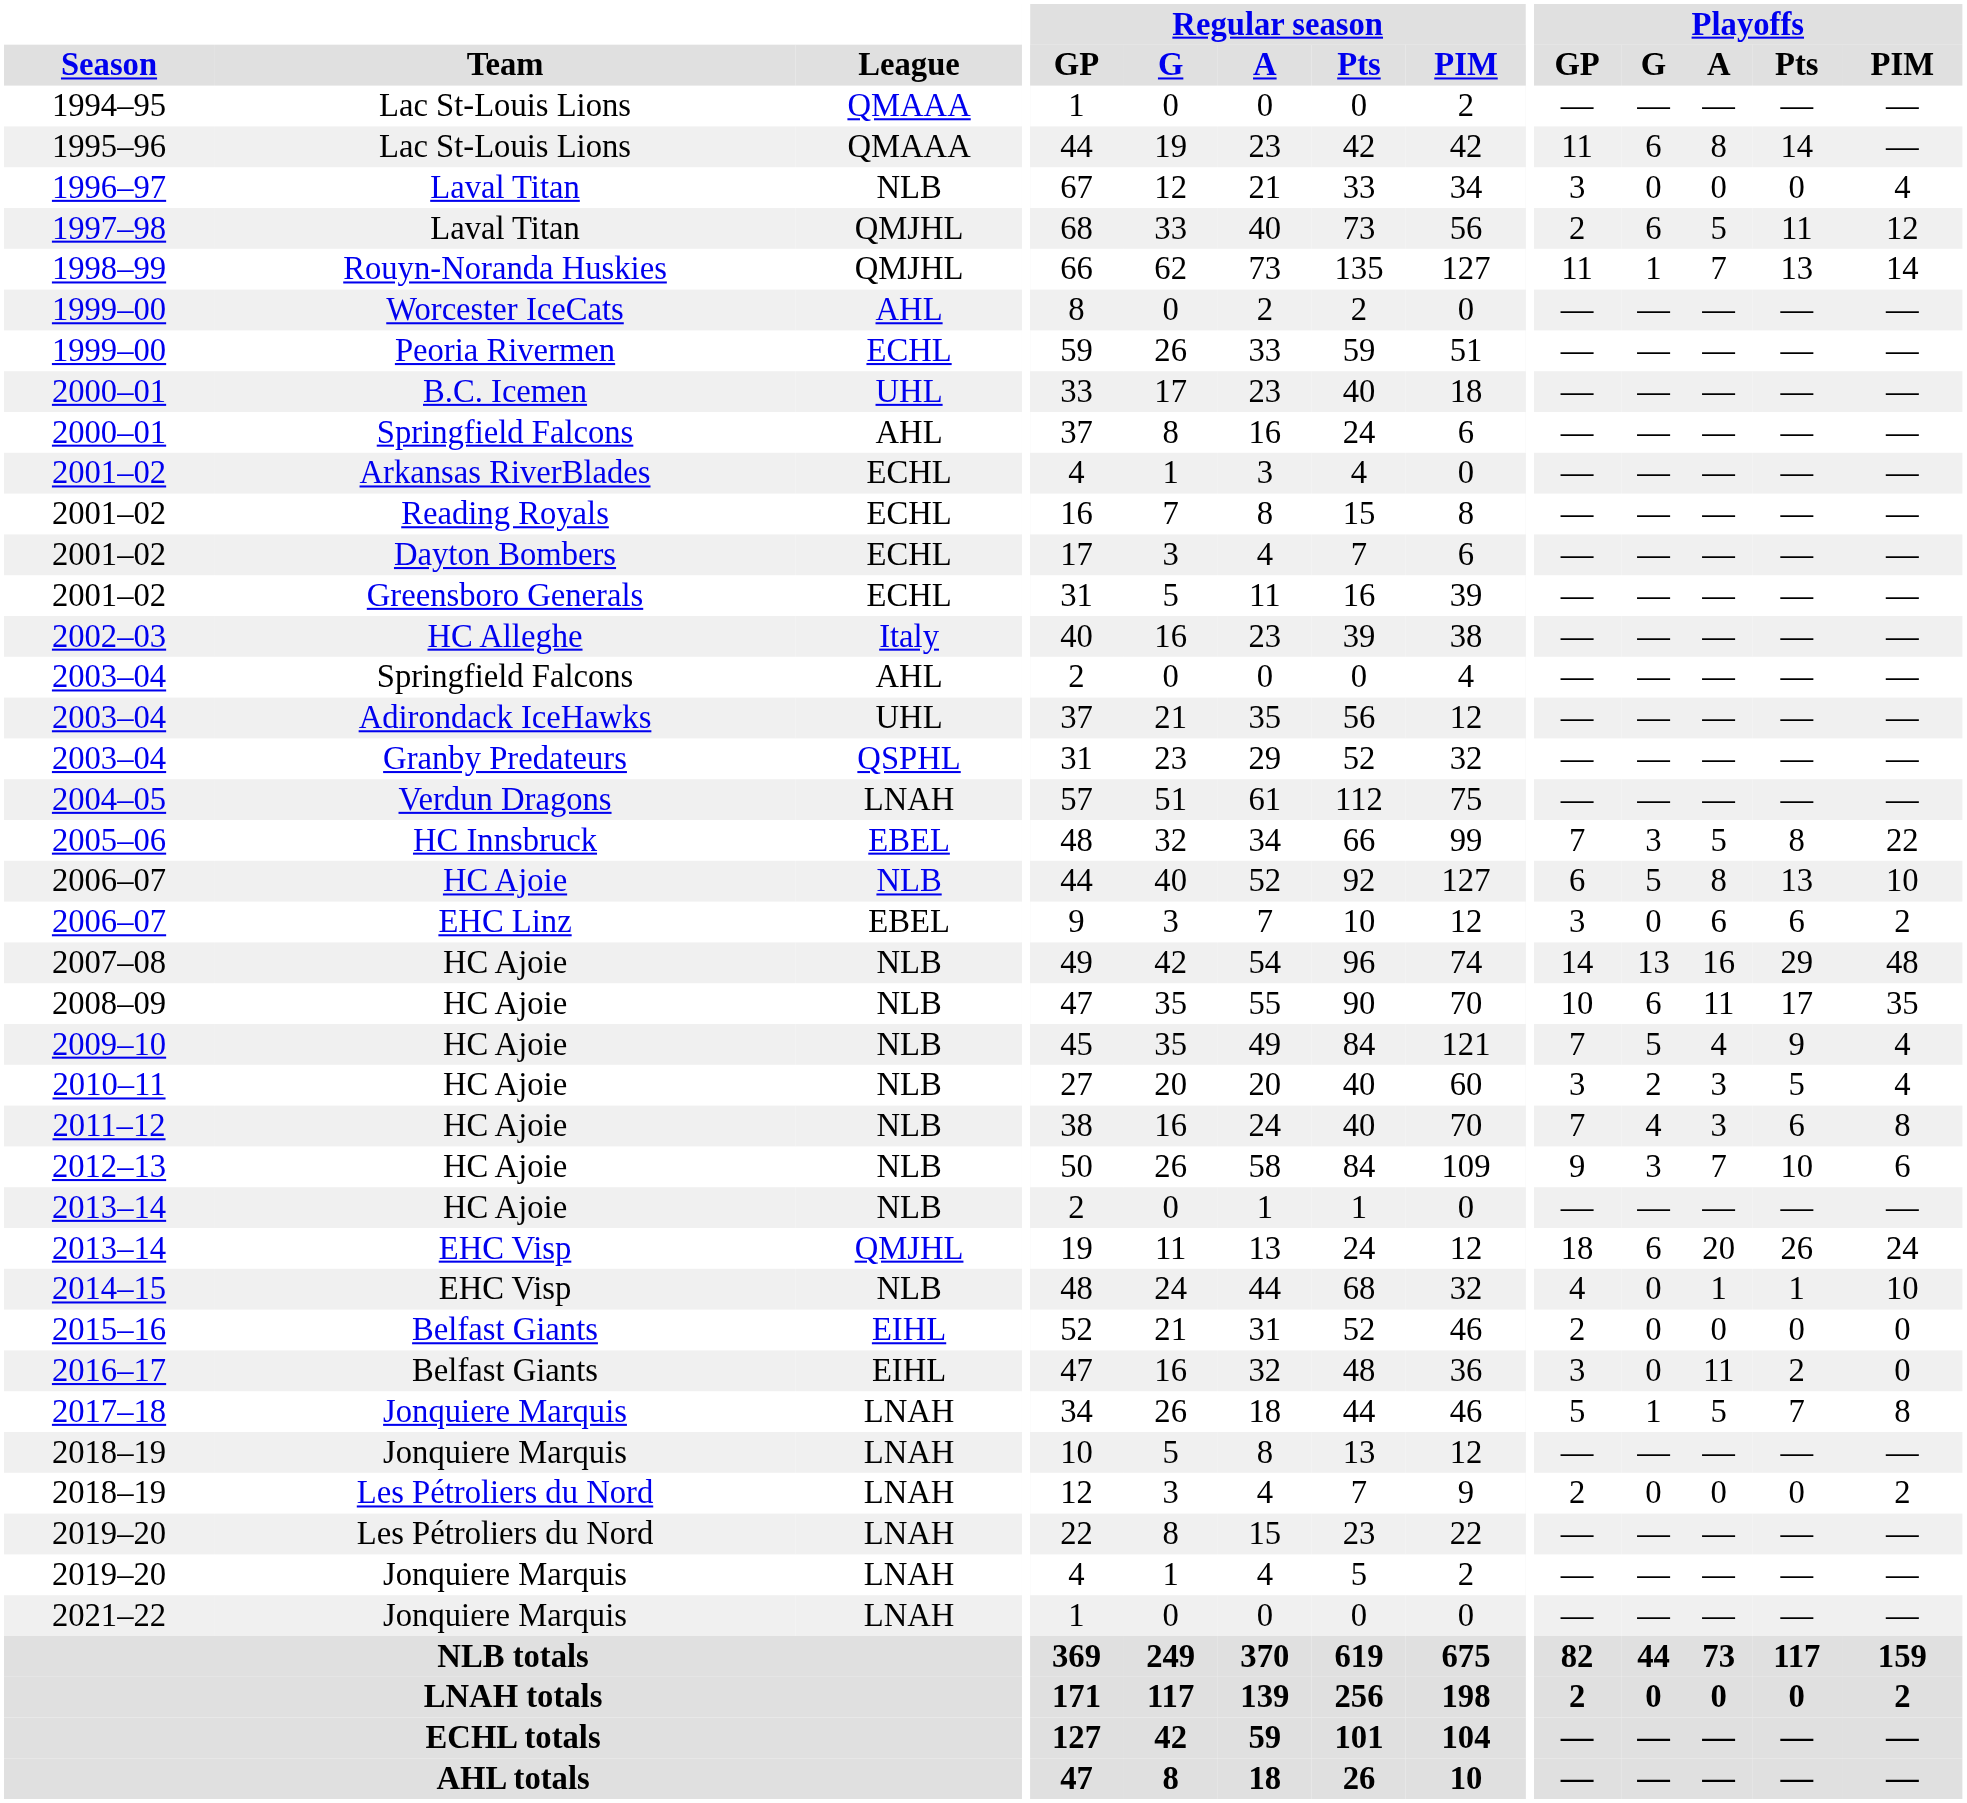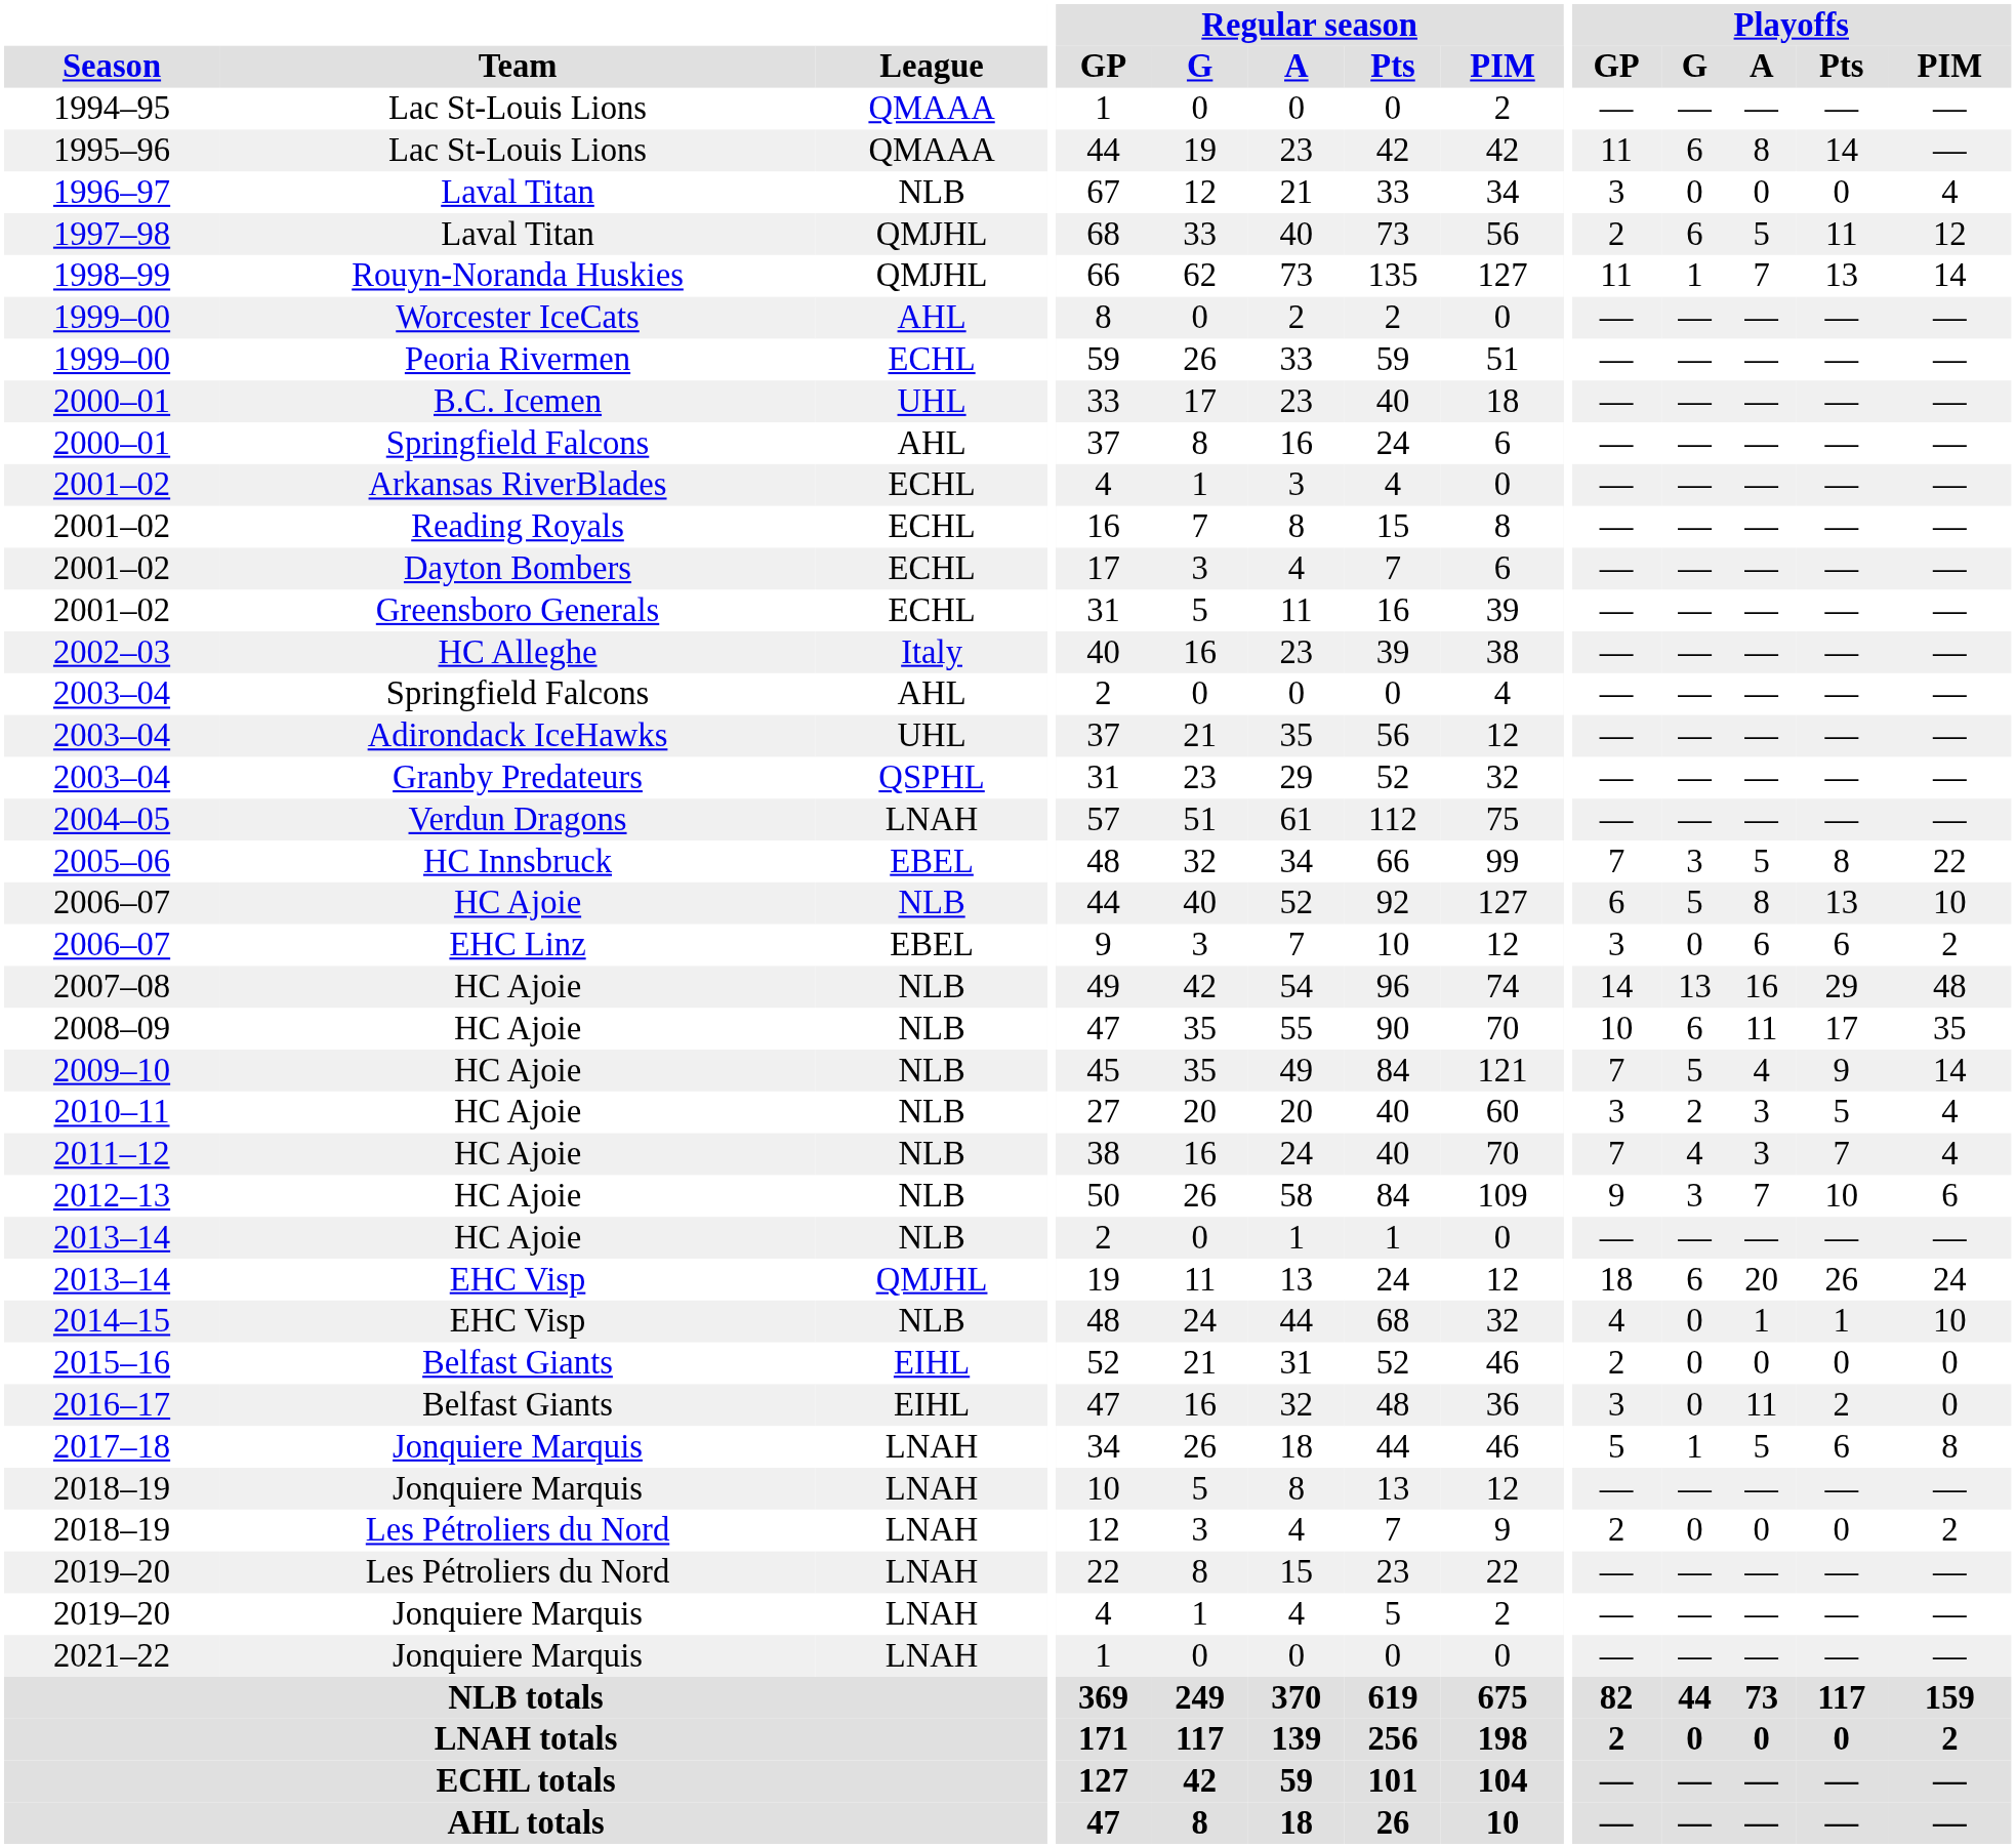2009–10 | Playoffs / PIM: 4 -> 14
2011–12 | Playoffs / Pts: 6 -> 7
2011–12 | Playoffs / PIM: 8 -> 4
2017–18 | Playoffs / Pts: 7 -> 6
